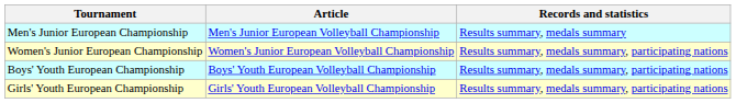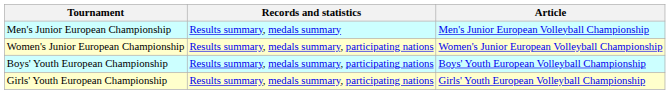columns swapped: Article <-> Records and statistics
